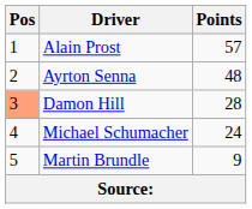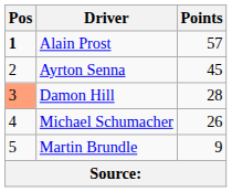Alain Prost | Pos: normal -> bold
Ayrton Senna | Points: 48 -> 45
Michael Schumacher | Points: 24 -> 26
